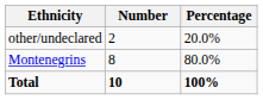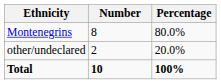rows swapped: Montenegrins <-> other/undeclared
